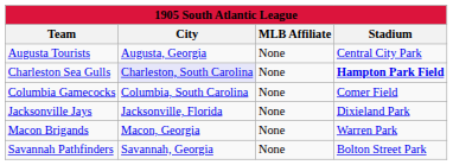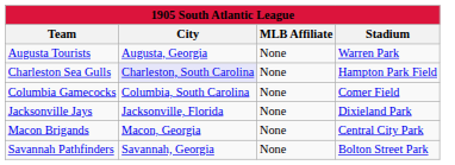Augusta Tourists | Stadium: Central City Park -> Warren Park
Charleston Sea Gulls | Stadium: bold -> normal
Macon Brigands | Stadium: Warren Park -> Central City Park
